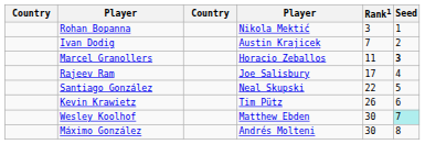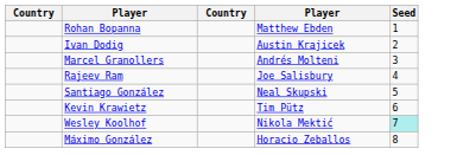- column: Rank1 | 3 | 7 | 11 | 17 | 22 | 26 | 30 | 30
Rohan Bopanna | column 4: Nikola Mektić -> Matthew Ebden
Marcel Granollers | column 4: Horacio Zeballos -> Andrés Molteni
Marcel Granollers | Seed: bold -> normal
Wesley Koolhof | column 4: Matthew Ebden -> Nikola Mektić
Máximo González | column 4: Andrés Molteni -> Horacio Zeballos
